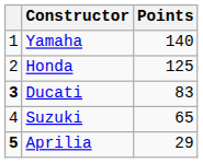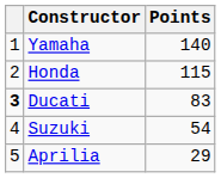Honda | Points: 125 -> 115
Suzuki | Points: 65 -> 54
Aprilia | column 1: bold -> normal
